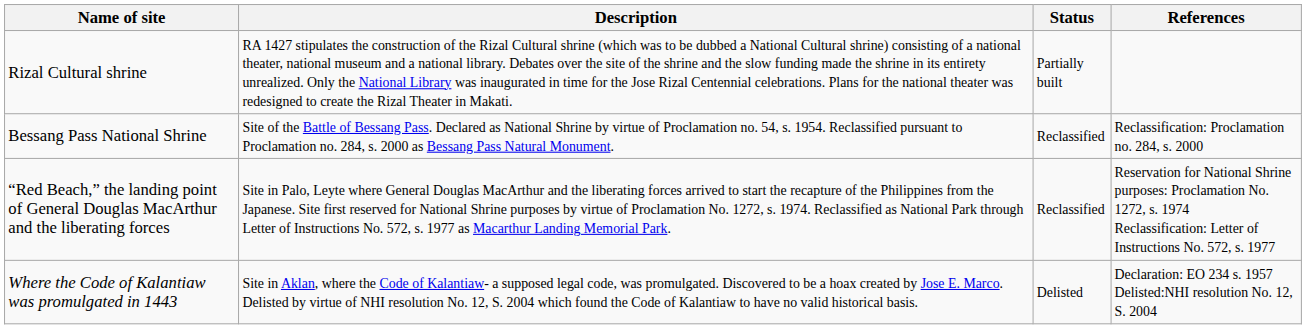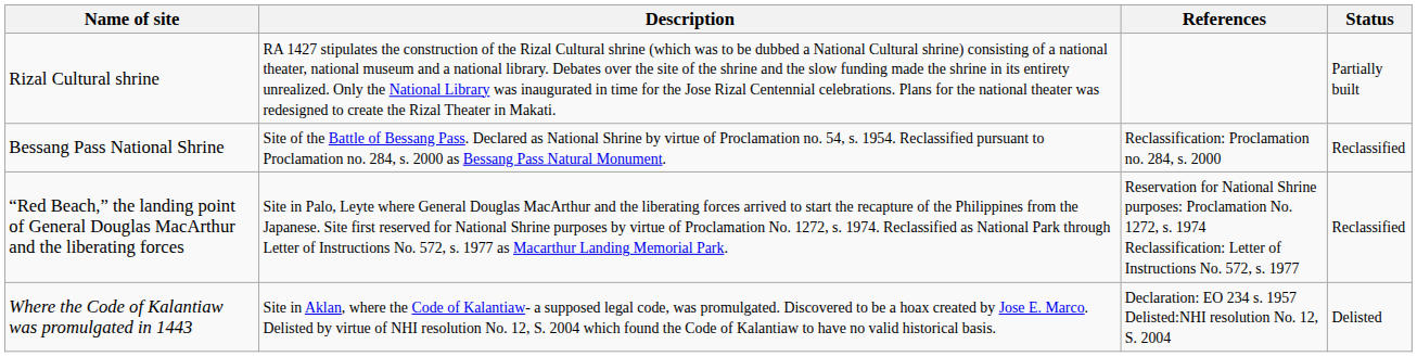columns swapped: Status <-> References
